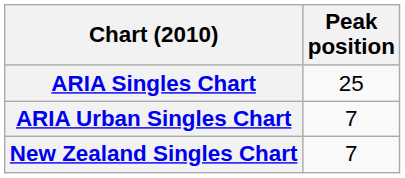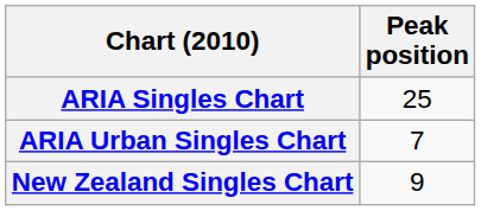New Zealand Singles Chart | Peak position: 7 -> 9
